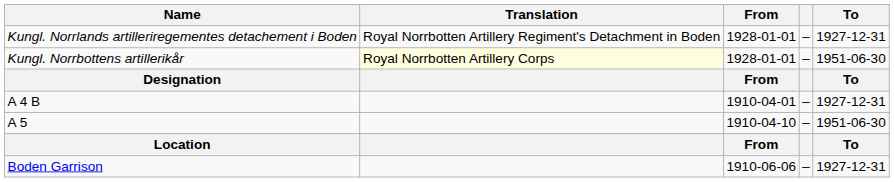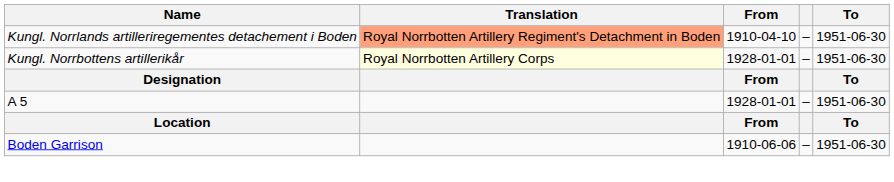Kungl. Norrlands artilleriregementes detachement i Boden | Translation: no background -> lightsalmon background
Kungl. Norrlands artilleriregementes detachement i Boden | From: 1928-01-01 -> 1910-04-10
Kungl. Norrlands artilleriregementes detachement i Boden | To: 1927-12-31 -> 1951-06-30
- row: A 4 B | 1910-04-01 | – | 1927-12-31
A 5 | From: 1910-04-10 -> 1928-01-01
Boden Garrison | To: 1927-12-31 -> 1951-06-30
